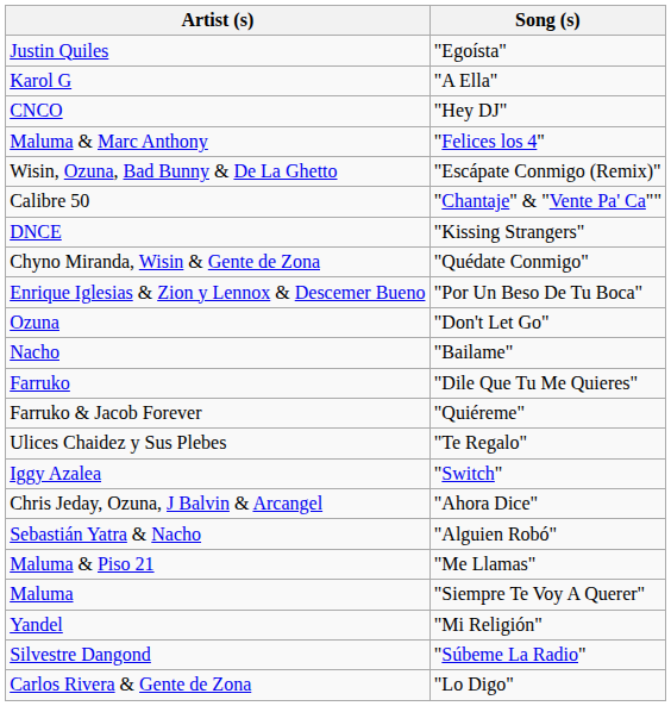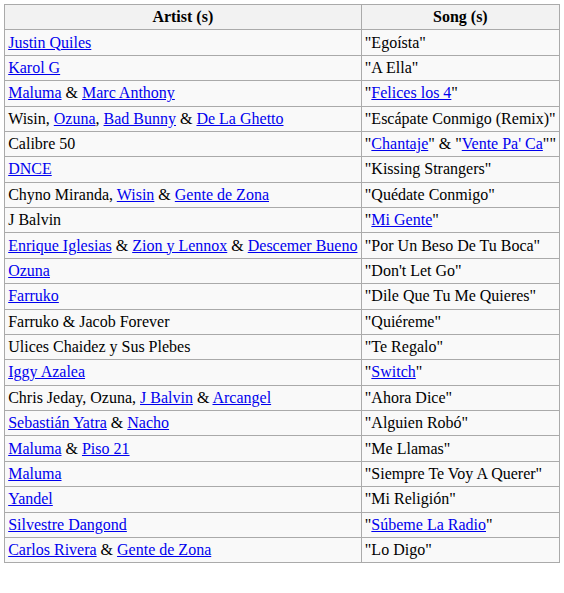- row: CNCO | "Hey DJ"
+ row: J Balvin | "Mi Gente"
- row: Nacho | "Bailame"
